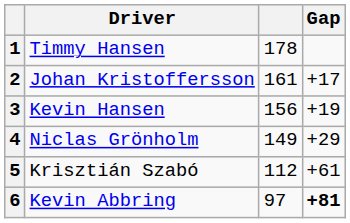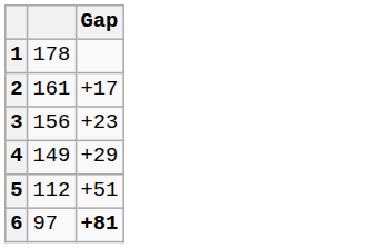- column: Driver | Timmy Hansen | Johan Kristoffersson | Kevin Hansen | Niclas Grönholm | Krisztián Szabó | Kevin Abbring
3 | Gap: +19 -> +23
5 | Gap: +61 -> +51
